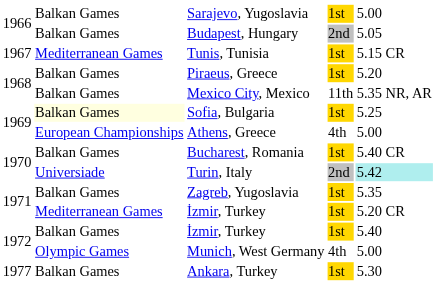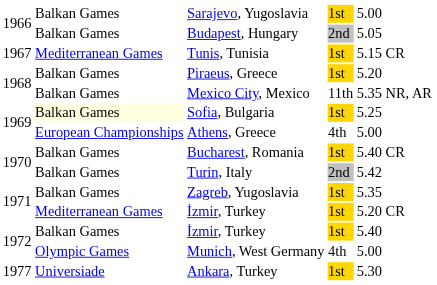Turin, Italy | column 2: Universiade -> Balkan Games
Turin, Italy | column 5: paleturquoise background -> no background
Ankara, Turkey | column 2: Balkan Games -> Universiade
